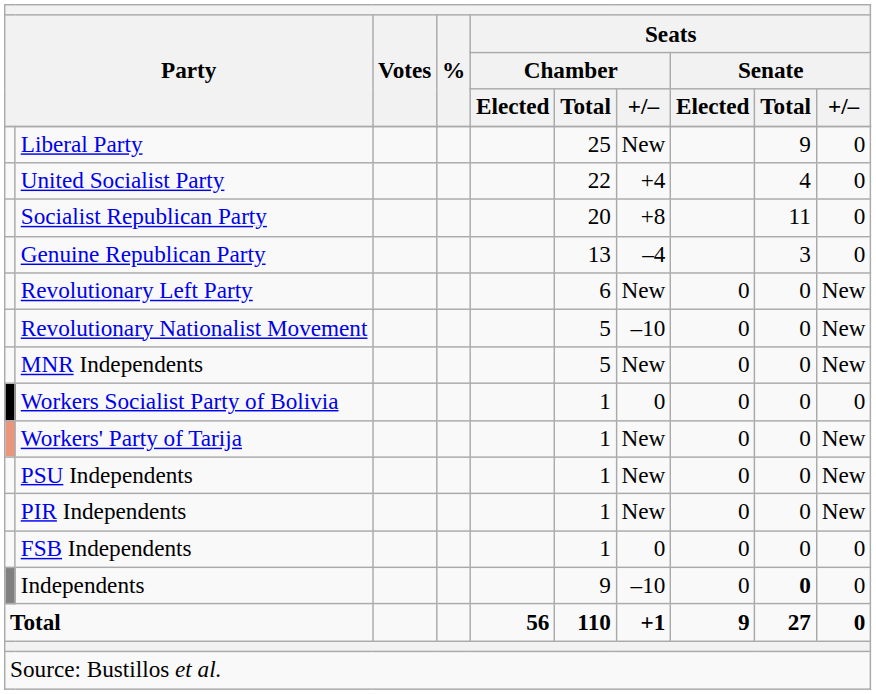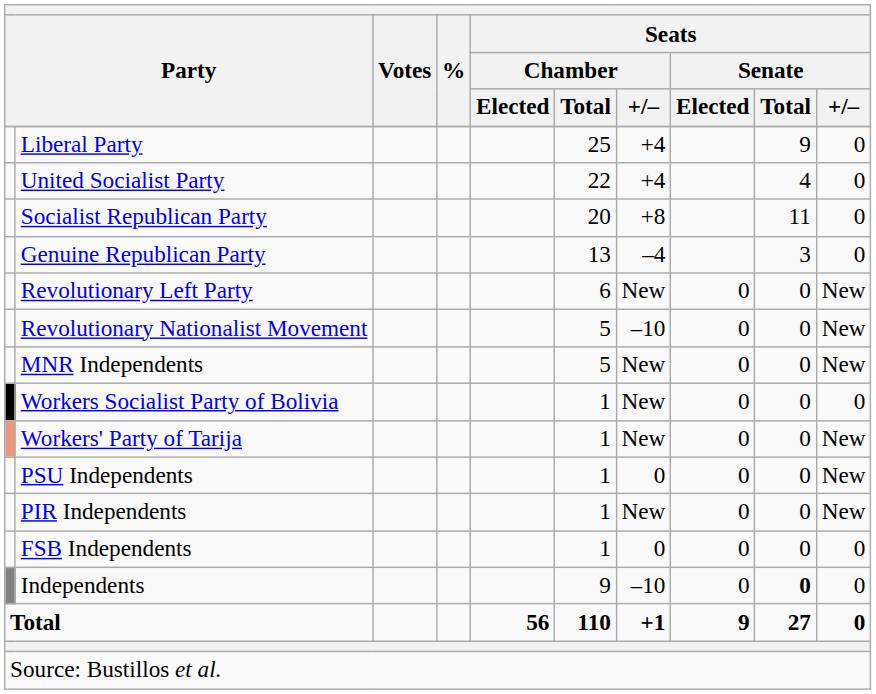Liberal Party | Seats / Chamber / +/–: New -> +4
Workers Socialist Party of Bolivia | Seats / Chamber / +/–: 0 -> New
PSU Independents | Seats / Chamber / +/–: New -> 0
